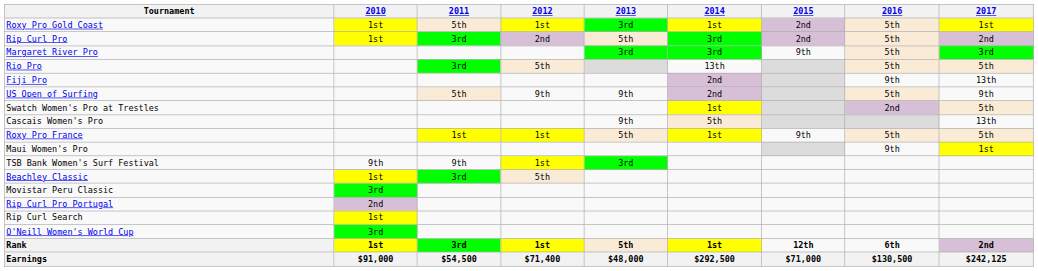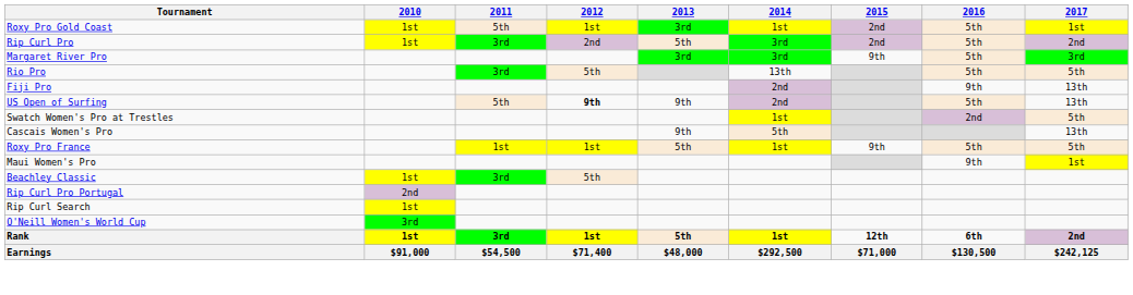US Open of Surfing | 2012: normal -> bold
US Open of Surfing | 2017: 9th -> 13th
- row: TSB Bank Women's Surf Festival | 9th | 9th | 1st | 3rd
- row: Movistar Peru Classic | 3rd
